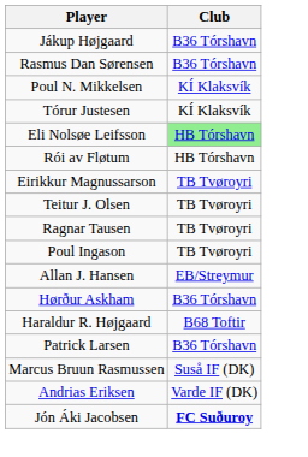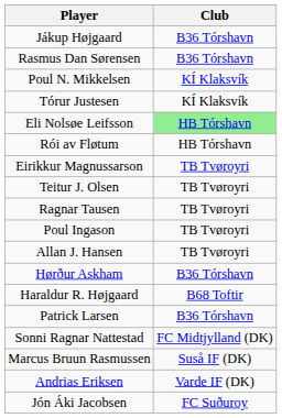Allan J. Hansen | Club: EB/Streymur -> TB Tvøroyri
+ row: Sonni Ragnar Nattestad | FC Midtjylland (DK)
Jón Áki Jacobsen | Club: bold -> normal
